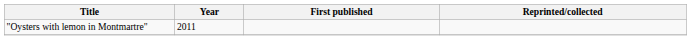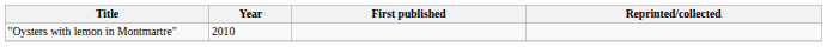"Oysters with lemon in Montmartre" | Year: 2011 -> 2010
